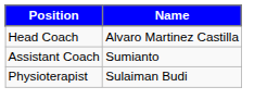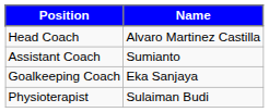+ row: Goalkeeping Coach | Eka Sanjaya
